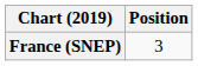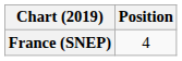France (SNEP) | Position: 3 -> 4
